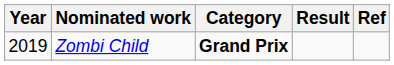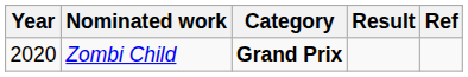Zombi Child | Year: 2019 -> 2020
